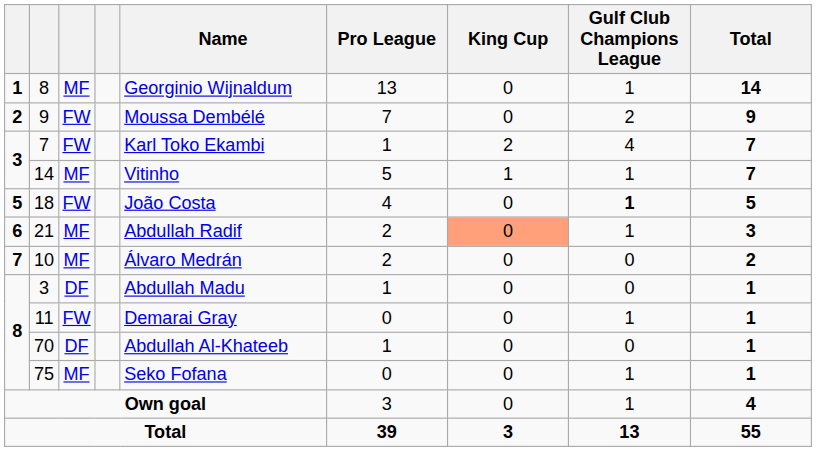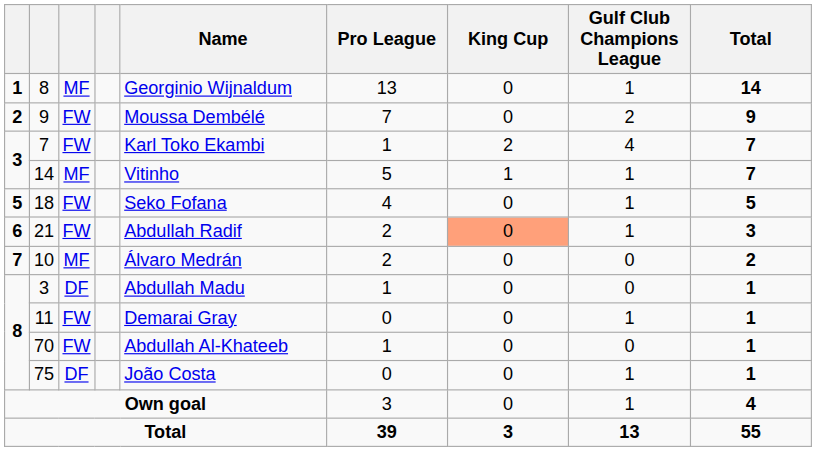18 | Name: João Costa -> Seko Fofana
18 | Gulf Club Champions League: bold -> normal
21 | column 3: MF -> FW
70 | column 3: DF -> FW
75 | column 3: MF -> DF
75 | Name: Seko Fofana -> João Costa
